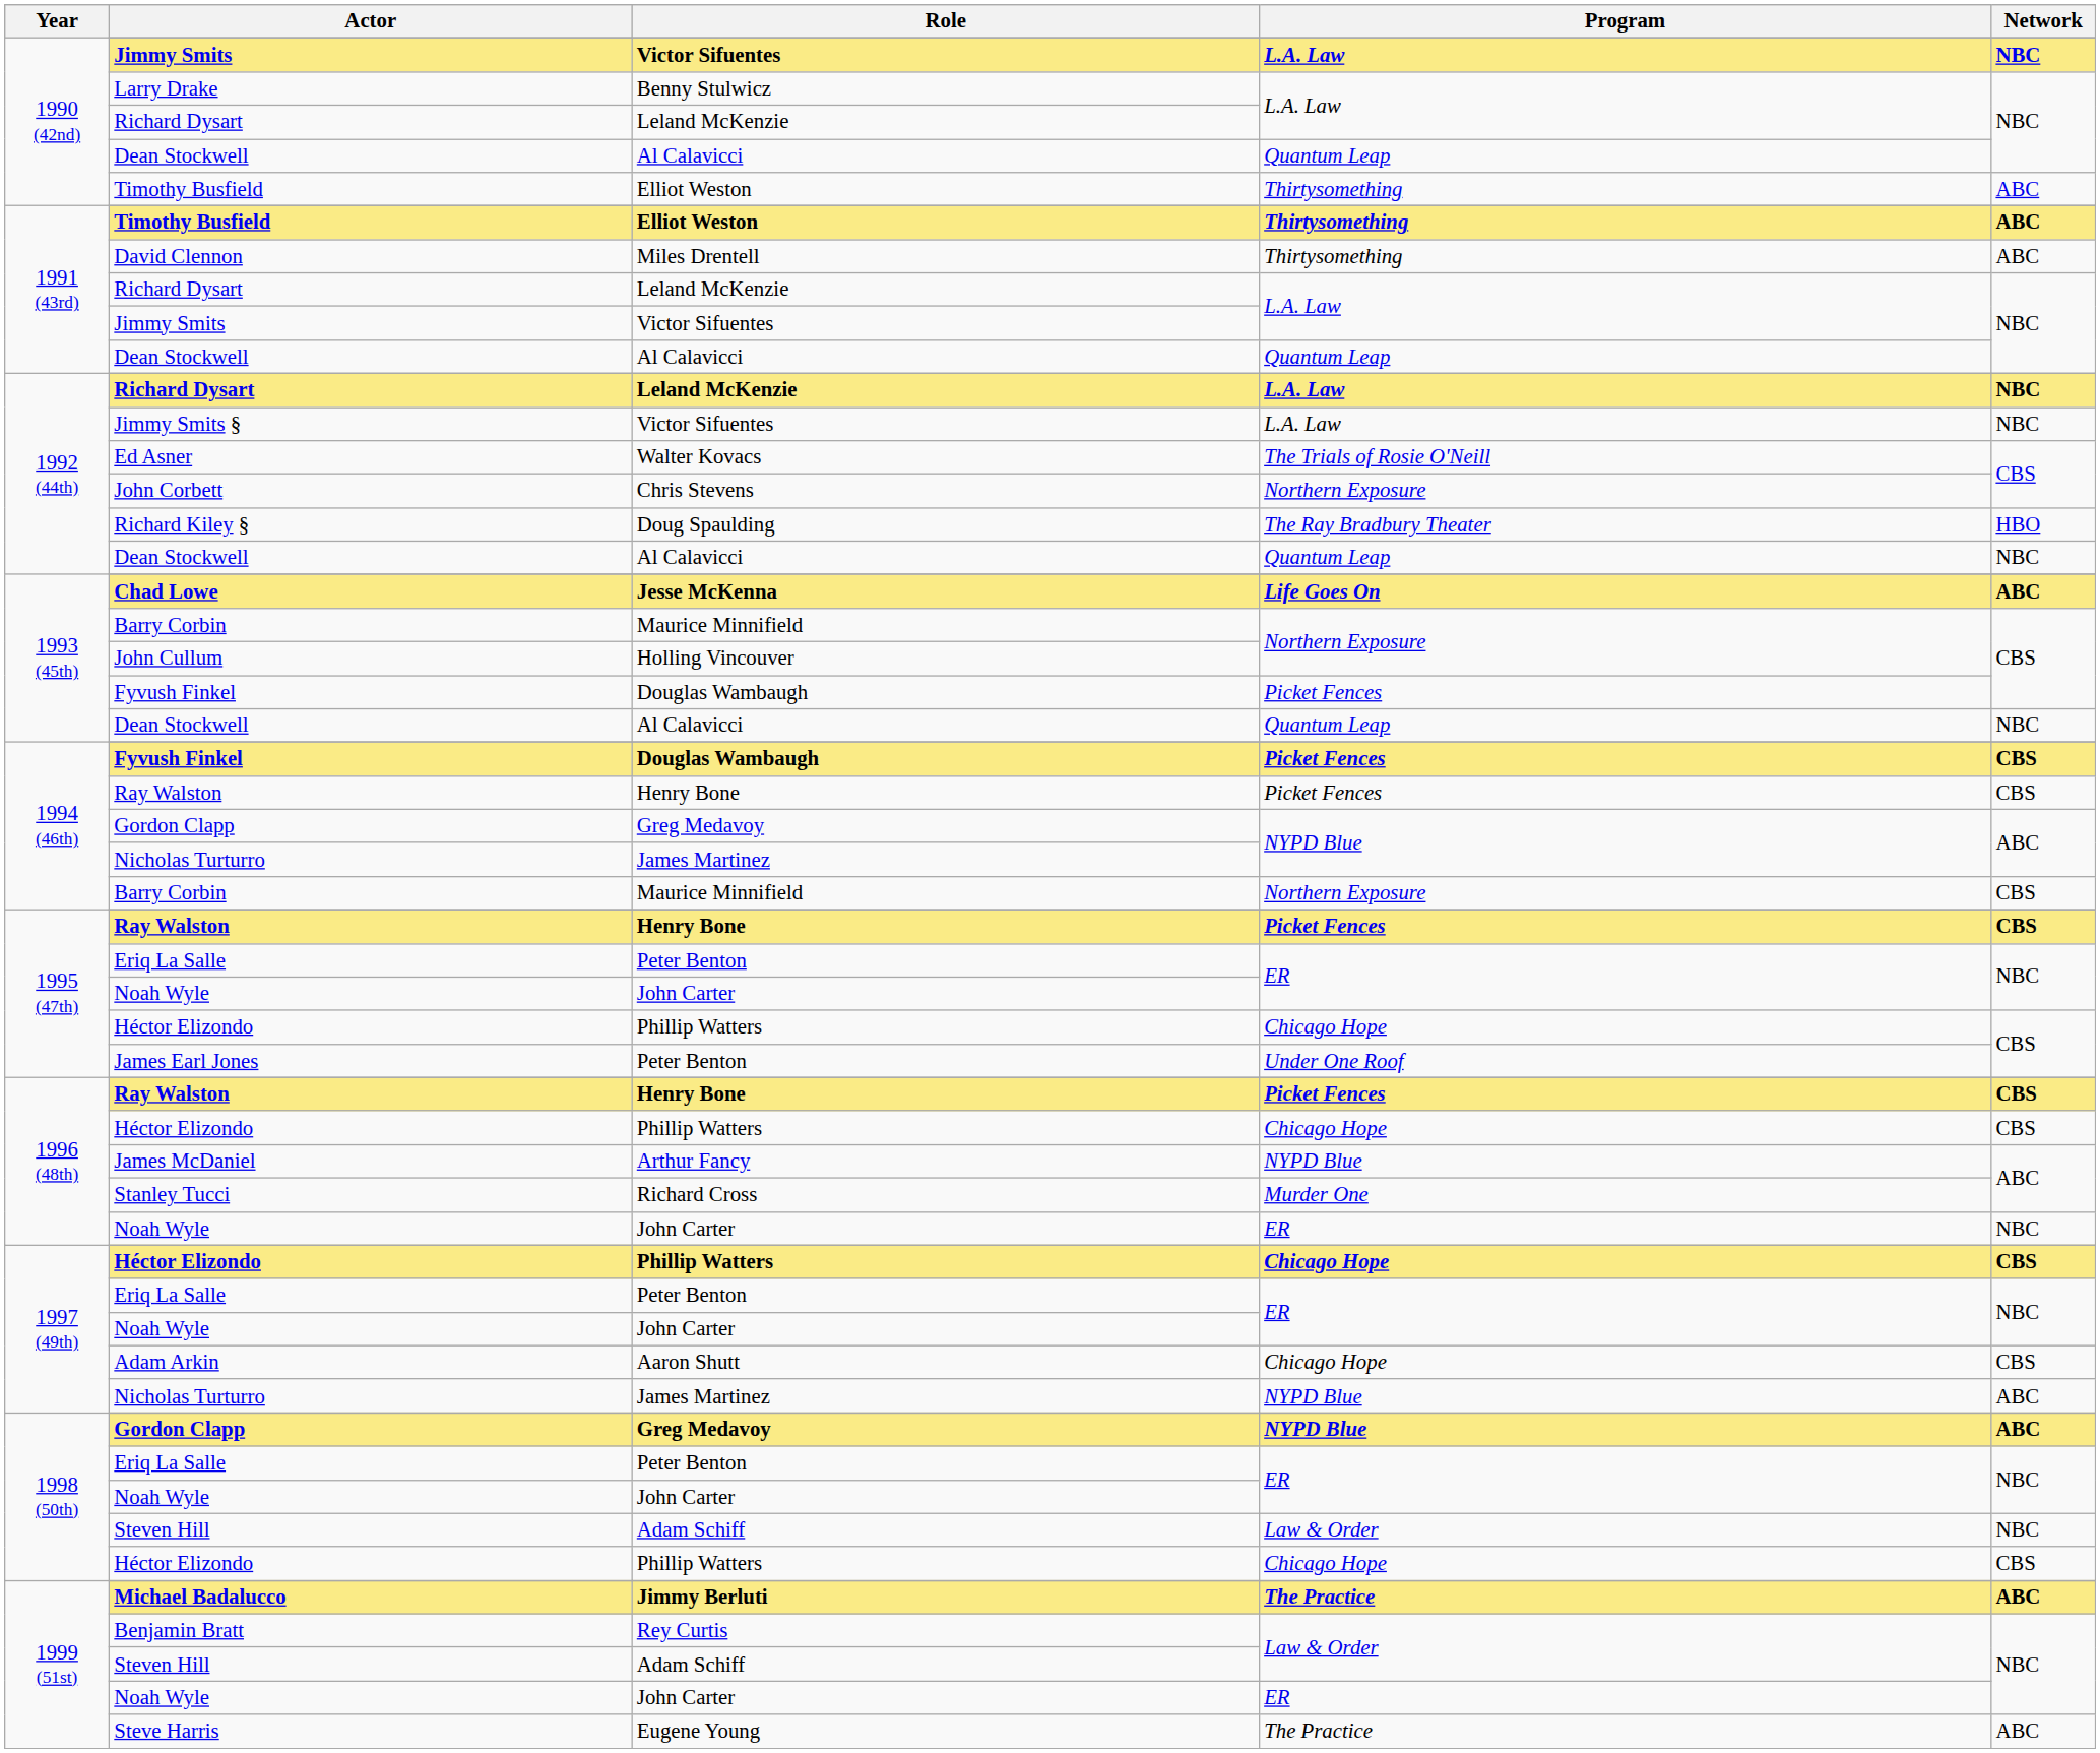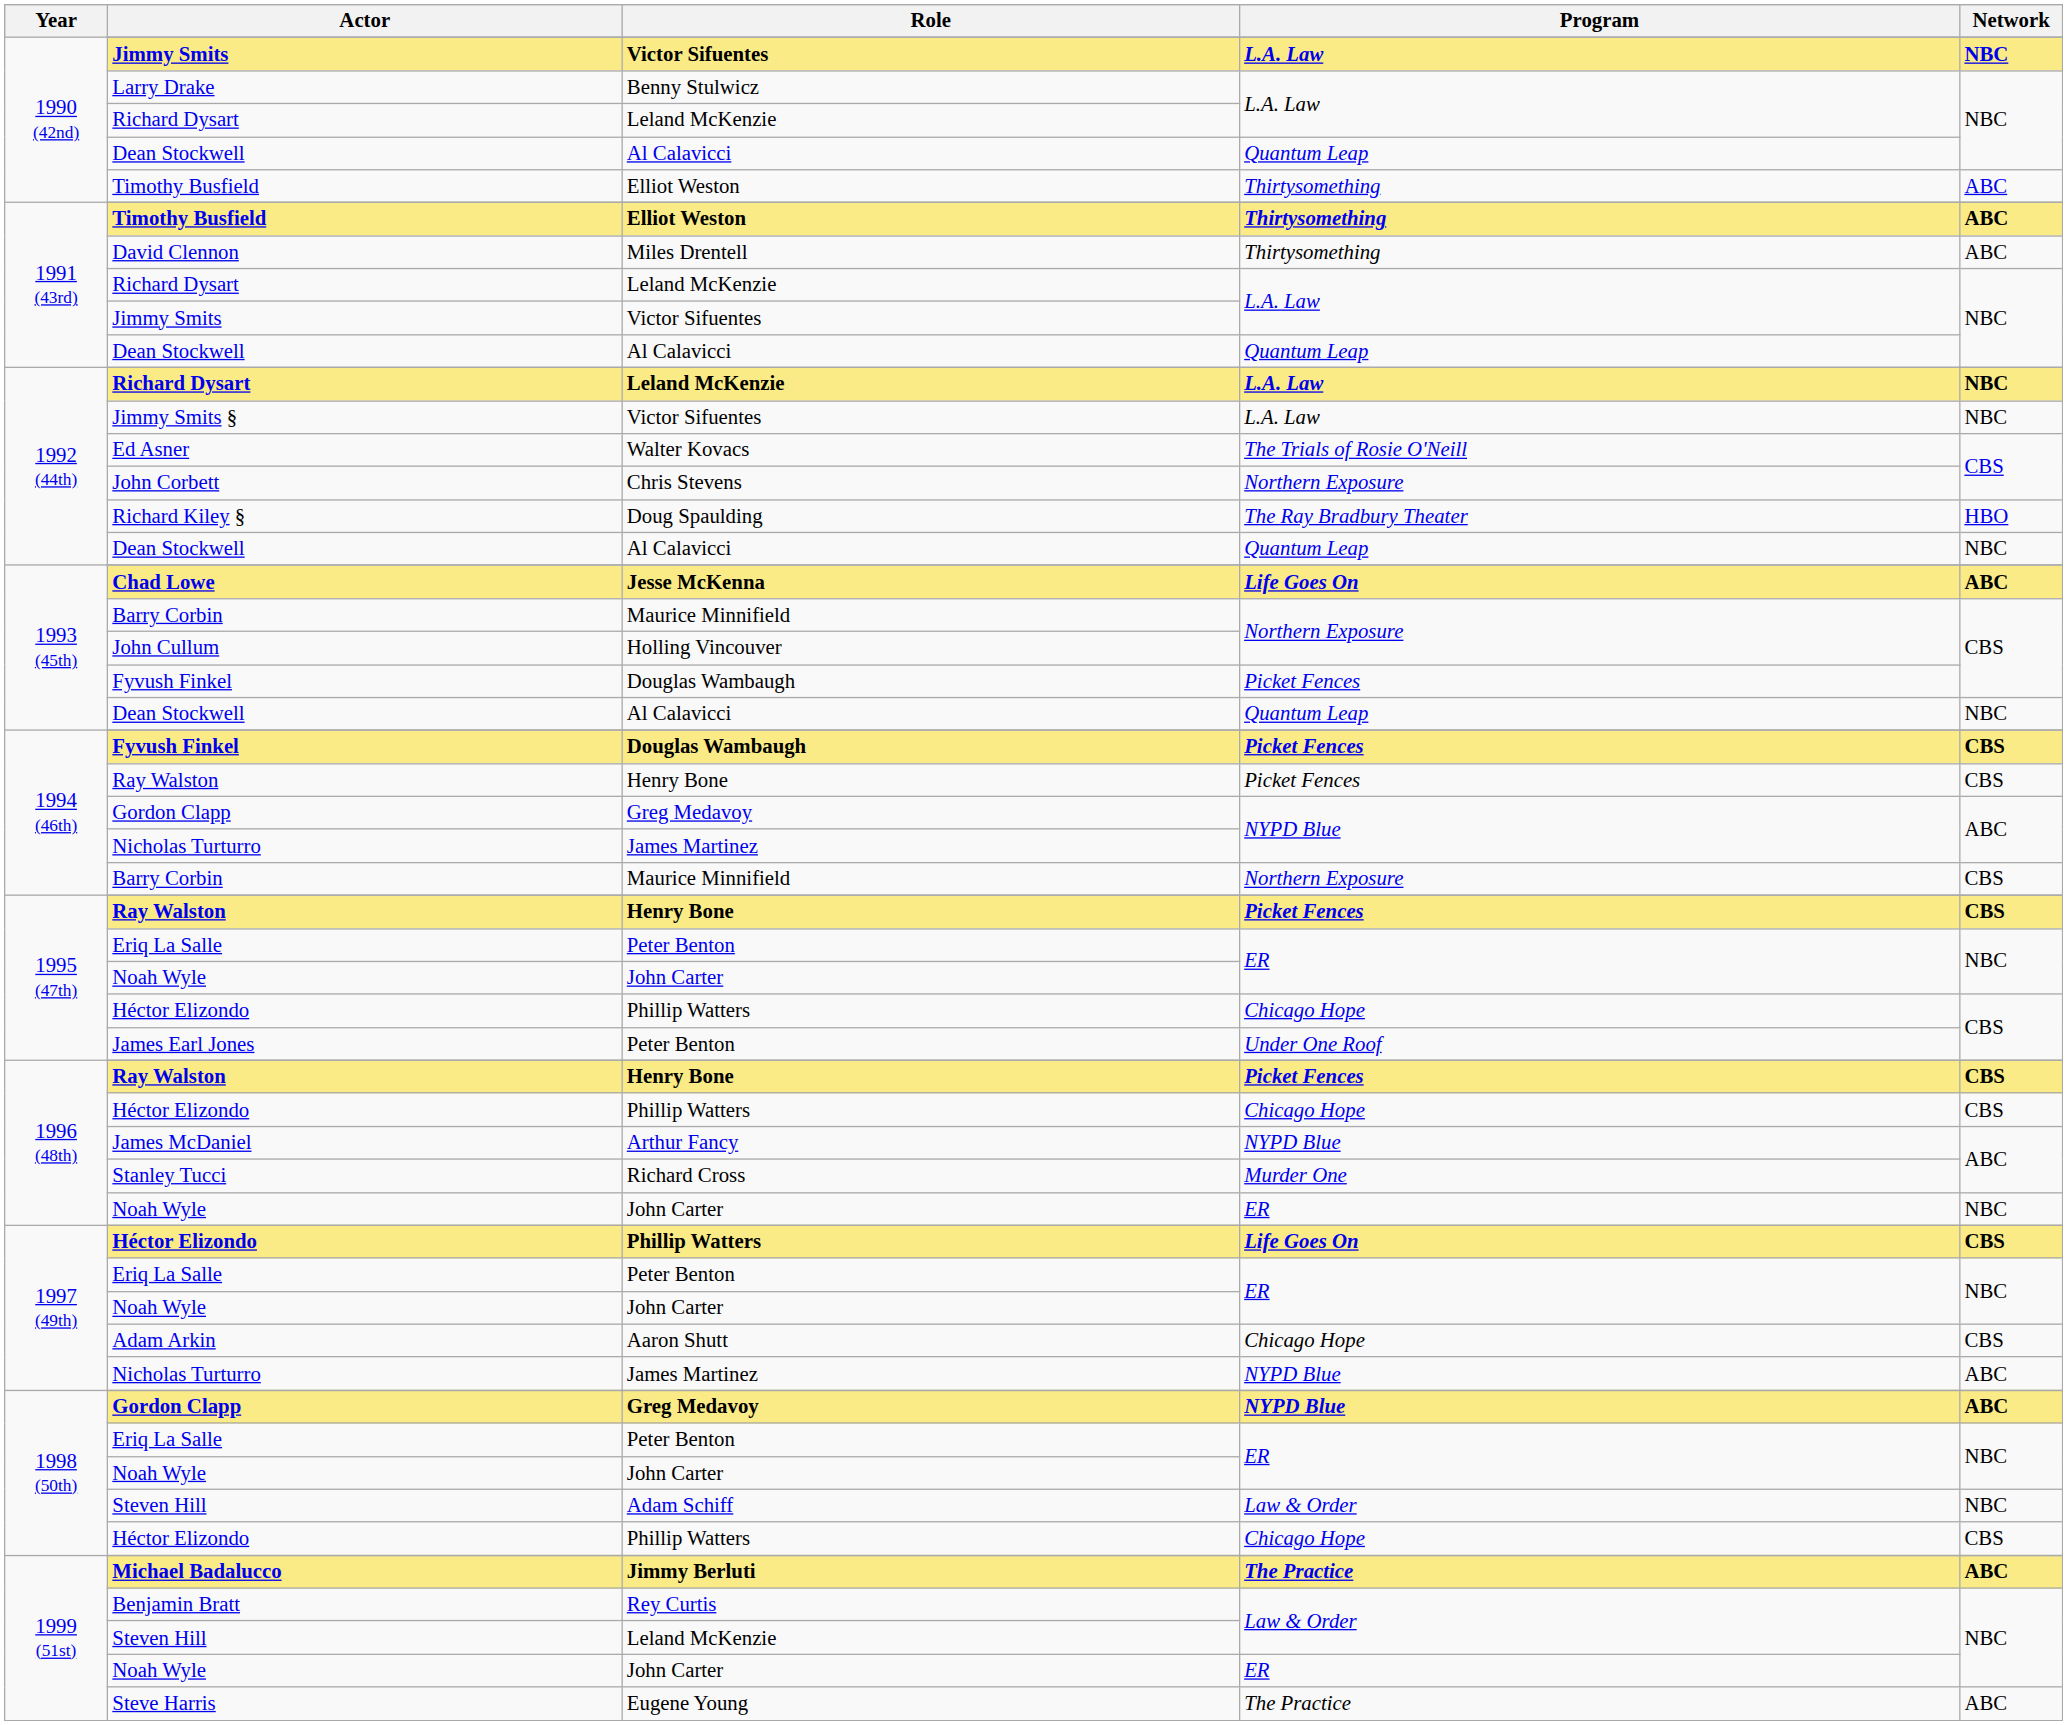1997 (49th) / Héctor Elizondo | Program: Chicago Hope -> Life Goes On
1999 (51st) / Steven Hill | Role: Adam Schiff -> Leland McKenzie
